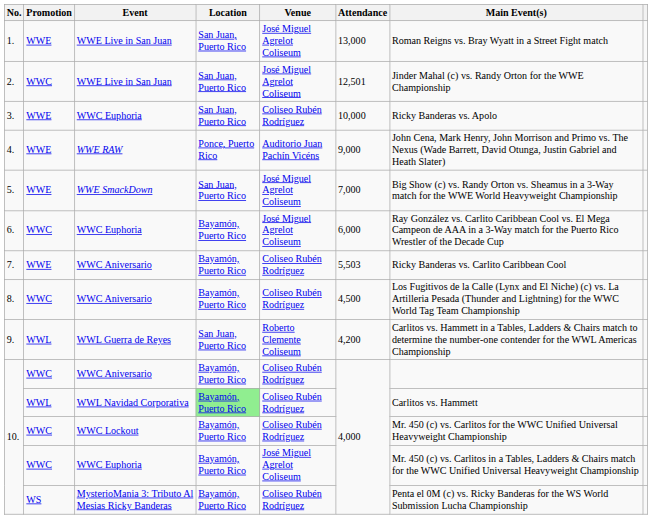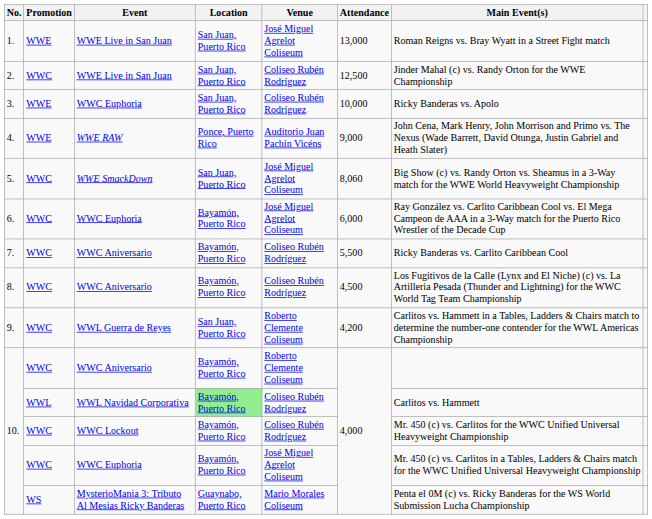2. | Venue: José Miguel Agrelot Coliseum -> Coliseo Rubén Rodríguez
2. | Attendance: 12,501 -> 12,500
5. | Promotion: WWE -> WWC
5. | Attendance: 7,000 -> 8,060
7. | Promotion: WWE -> WWC
7. | Attendance: 5,503 -> 5,500
9. | Promotion: WWL -> WWC
10. / WWC Aniversario | Venue: Coliseo Rubén Rodríguez -> Roberto Clemente Coliseum
10. / MysterioMania 3: Tributo Al Mesias Ricky Banderas | Location: Bayamón, Puerto Rico -> Guaynabo, Puerto Rico
10. / MysterioMania 3: Tributo Al Mesias Ricky Banderas | Venue: Coliseo Rubén Rodríguez -> Mario Morales Coliseum
